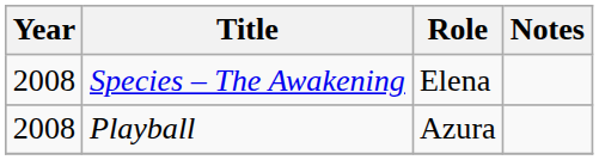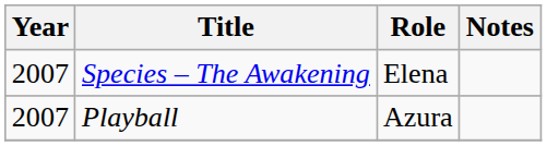Species – The Awakening | Year: 2008 -> 2007
Playball | Year: 2008 -> 2007
